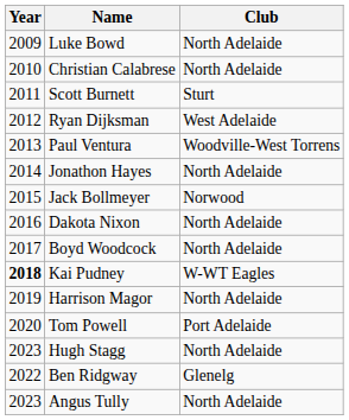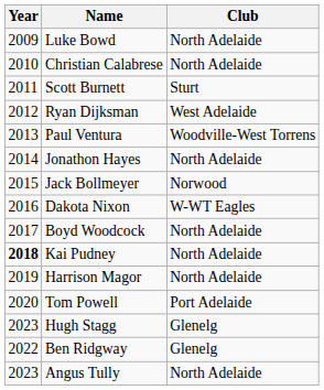Dakota Nixon | Club: North Adelaide -> W-WT Eagles
Kai Pudney | Club: W-WT Eagles -> North Adelaide
Hugh Stagg | Club: North Adelaide -> Glenelg
